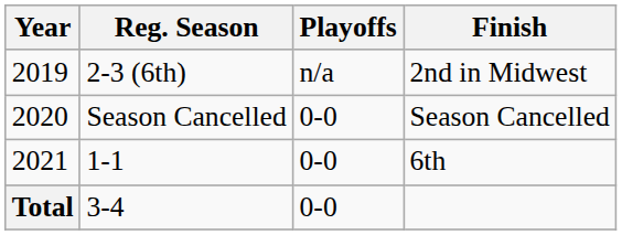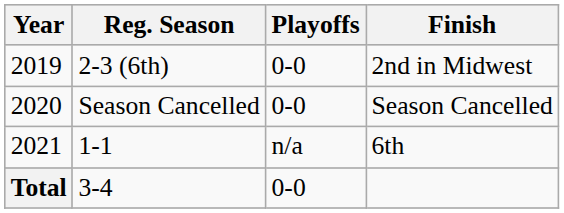2-3 (6th) | Playoffs: n/a -> 0-0
1-1 | Playoffs: 0-0 -> n/a
